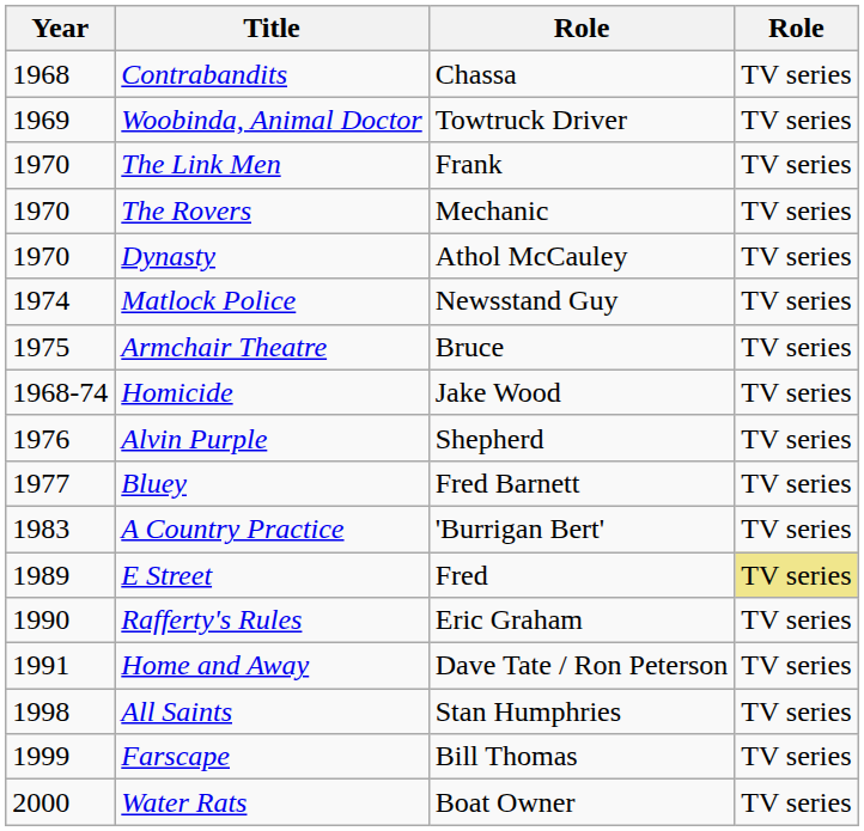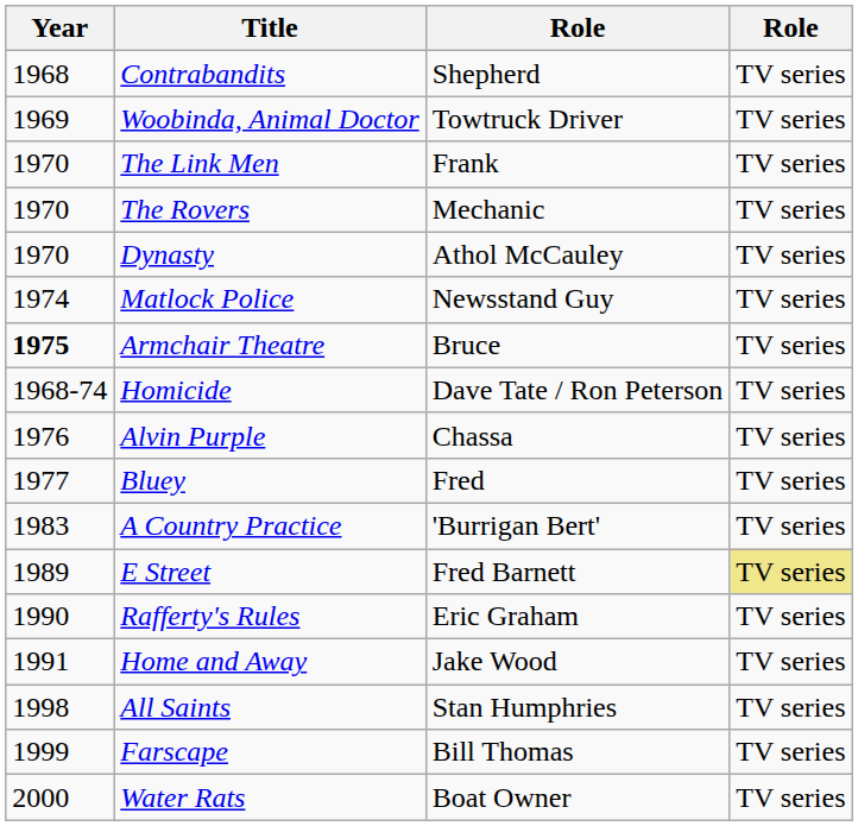Contrabandits | column 3: Chassa -> Shepherd
Armchair Theatre | Year: normal -> bold
Homicide | column 3: Jake Wood -> Dave Tate / Ron Peterson
Alvin Purple | column 3: Shepherd -> Chassa
Bluey | column 3: Fred Barnett -> Fred
E Street | column 3: Fred -> Fred Barnett
Home and Away | column 3: Dave Tate / Ron Peterson -> Jake Wood
